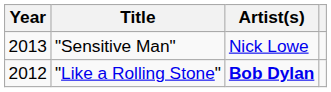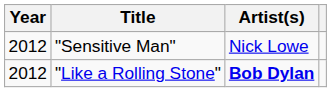"Sensitive Man" | Year: 2013 -> 2012
